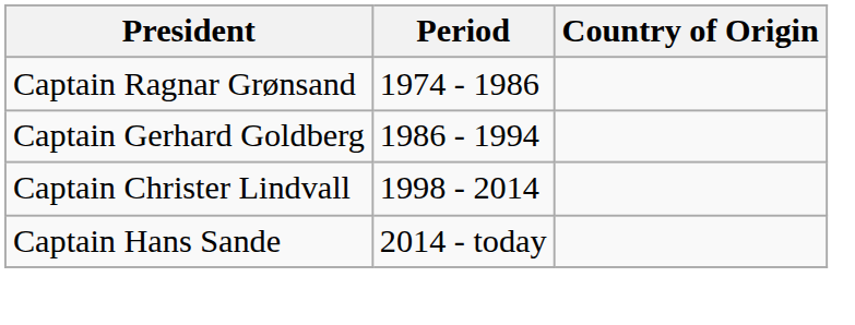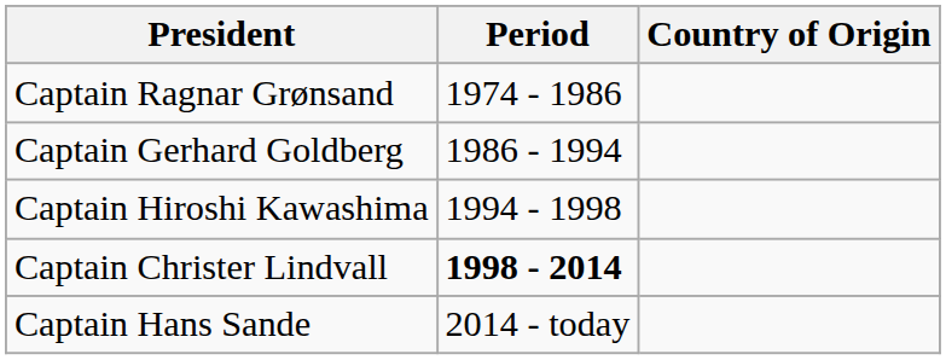+ row: Captain Hiroshi Kawashima | 1994 - 1998
Captain Christer Lindvall | Period: normal -> bold
